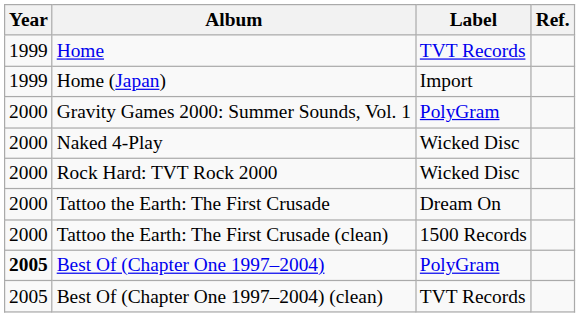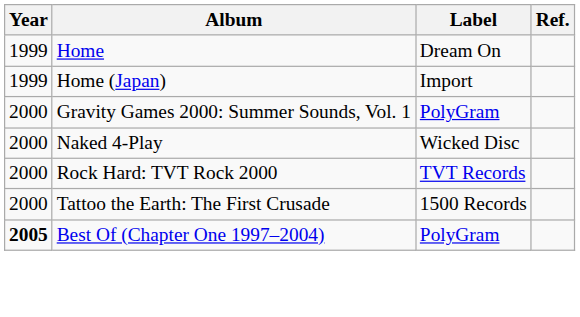Home | Label: TVT Records -> Dream On
Rock Hard: TVT Rock 2000 | Label: Wicked Disc -> TVT Records
Tattoo the Earth: The First Crusade | Label: Dream On -> 1500 Records
- row: 2000 | Tattoo the Earth: The First Crusade (clean) | 1500 Records
- row: 2005 | Best Of (Chapter One 1997–2004) (clean) | TVT Records
